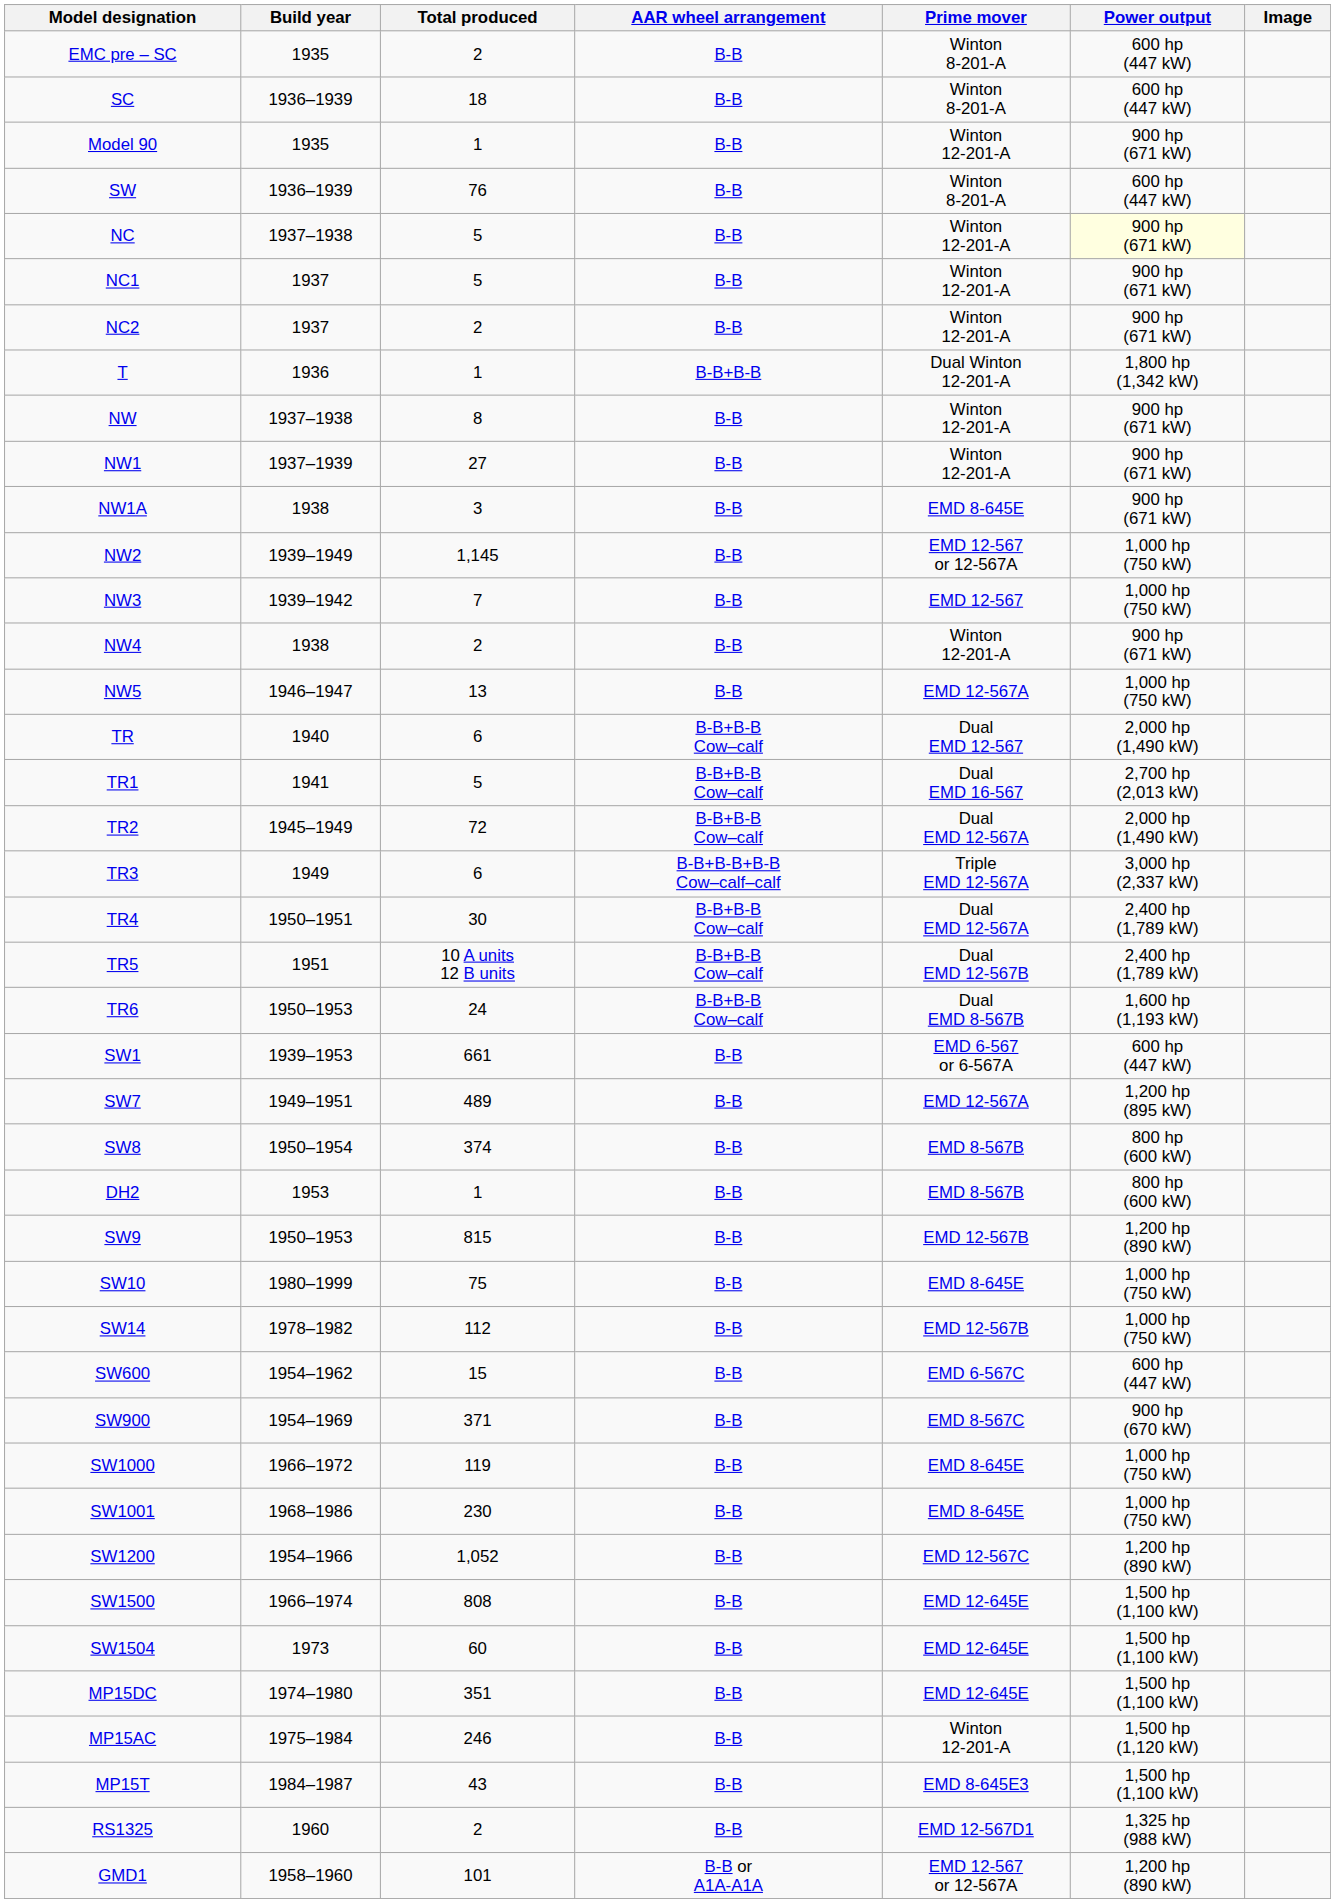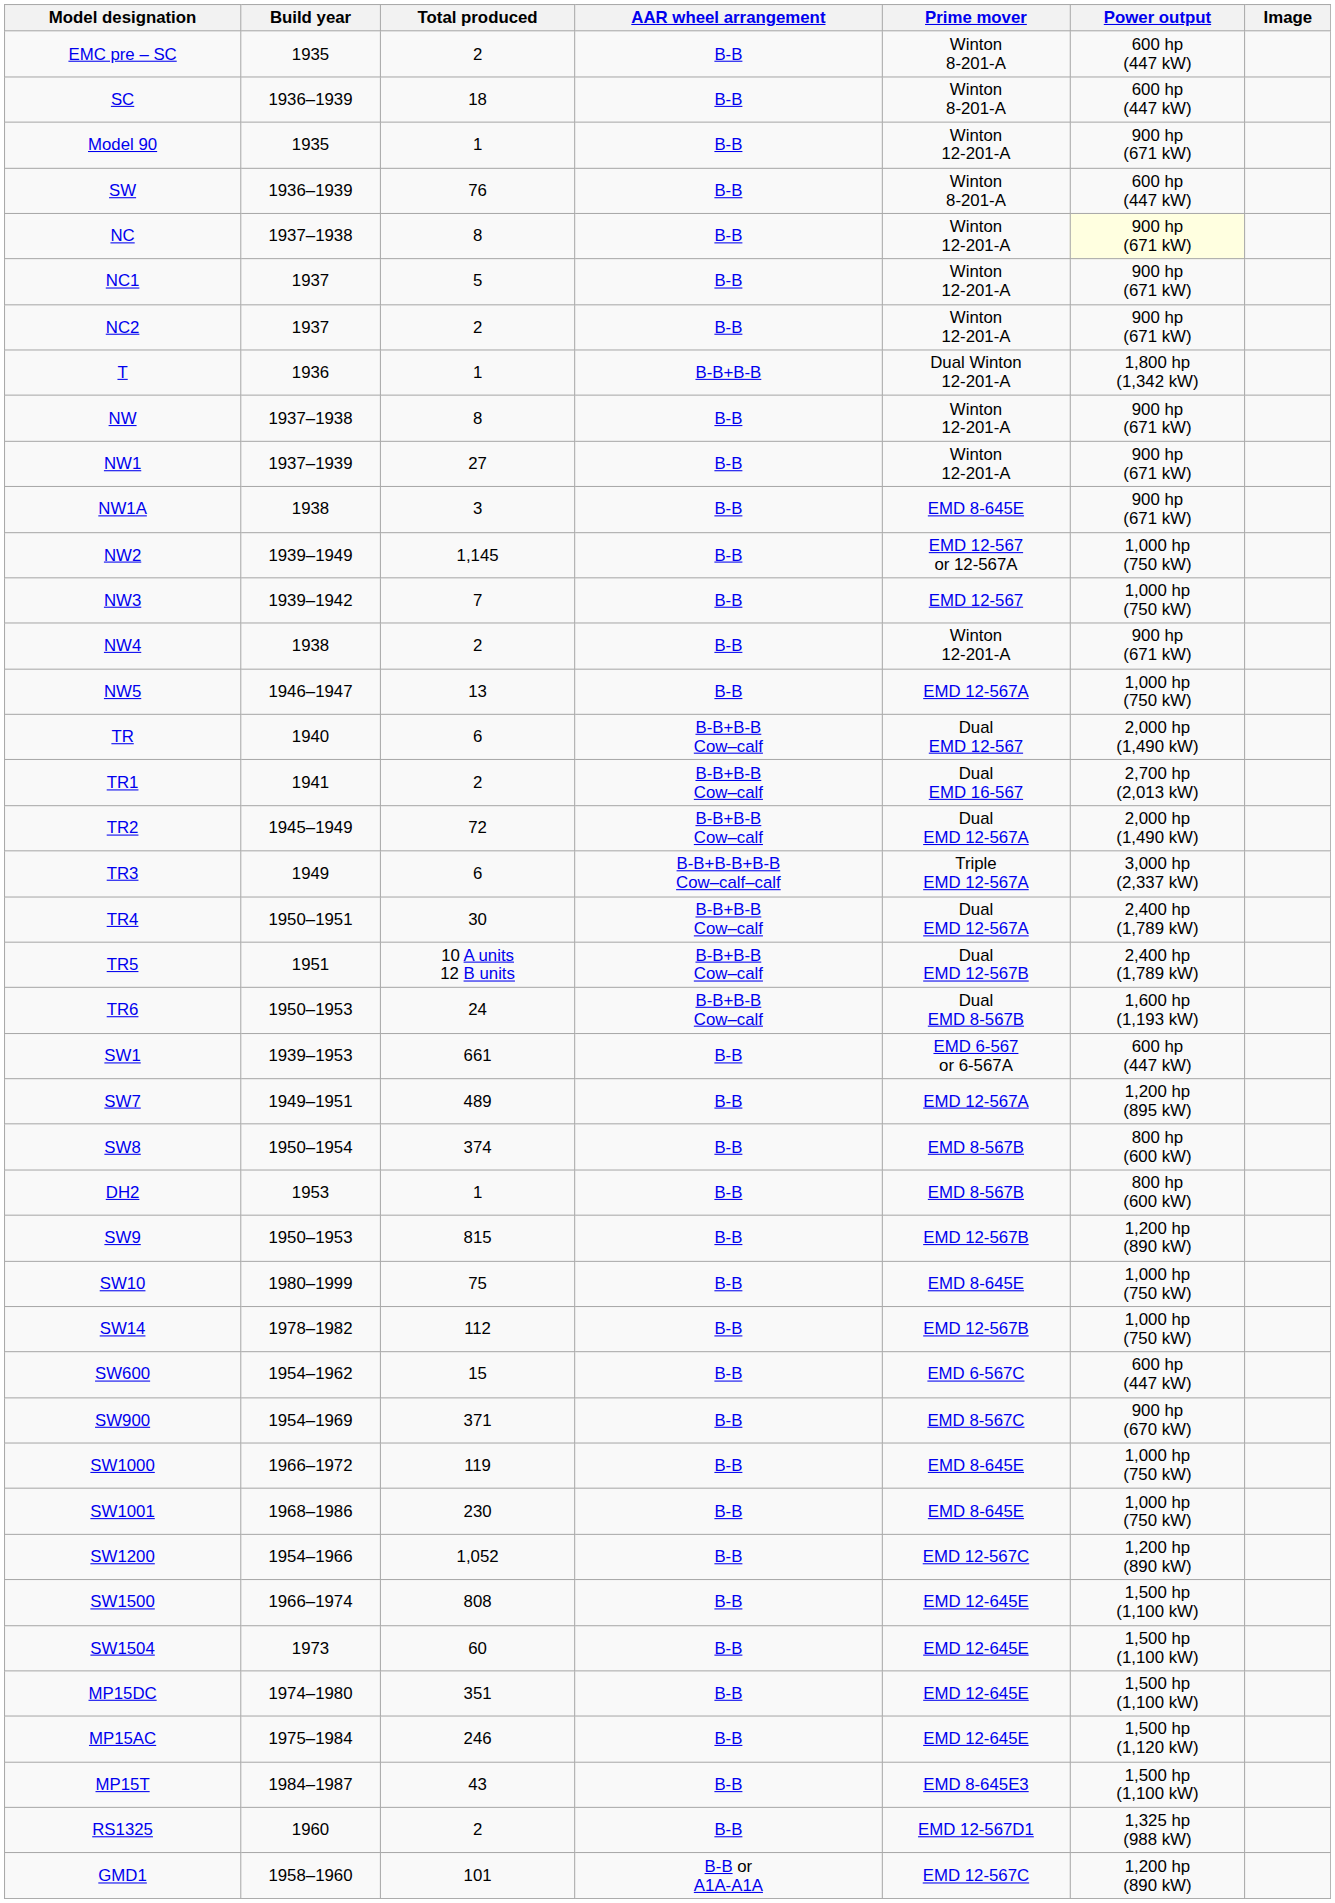NC | Total produced: 5 -> 8
TR1 | Total produced: 5 -> 2
MP15AC | Prime mover: Winton 12-201-A -> EMD 12-645E
GMD1 | Prime mover: EMD 12-567 or 12-567A -> EMD 12-567C
